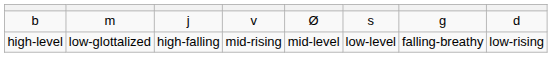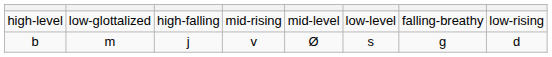rows swapped: high-level <-> b
